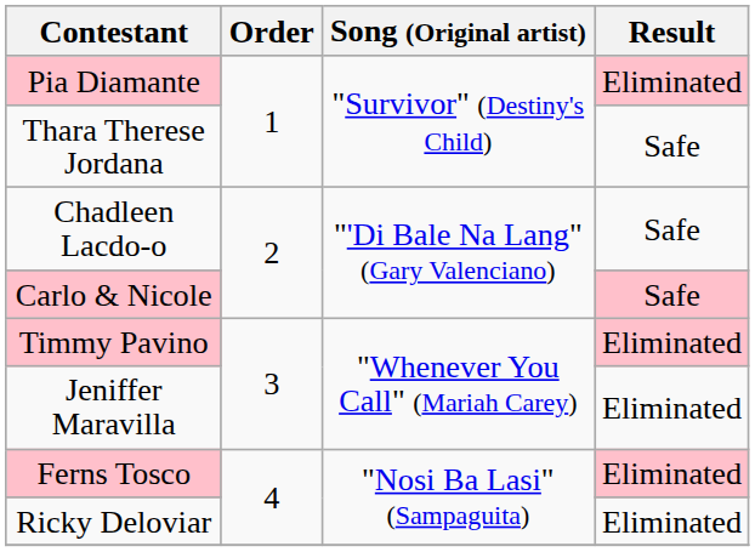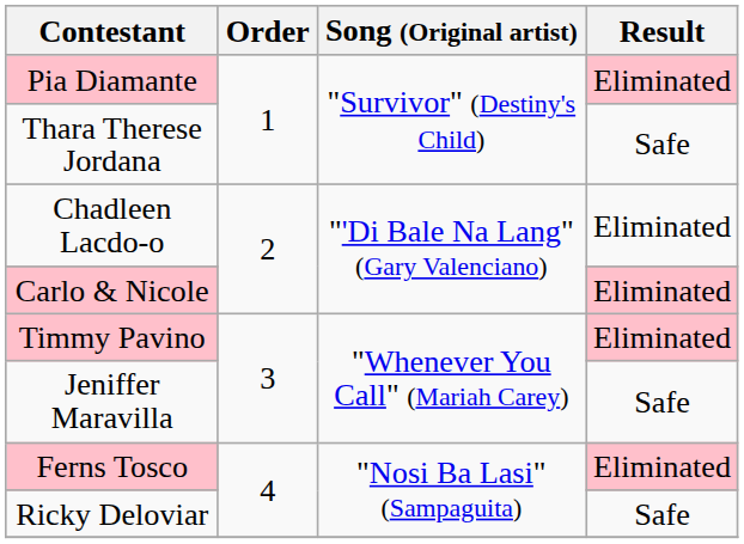Chadleen Lacdo-o | Result: Safe -> Eliminated
Carlo & Nicole | Result: Safe -> Eliminated
Jeniffer Maravilla | Result: Eliminated -> Safe
Ricky Deloviar | Result: Eliminated -> Safe
